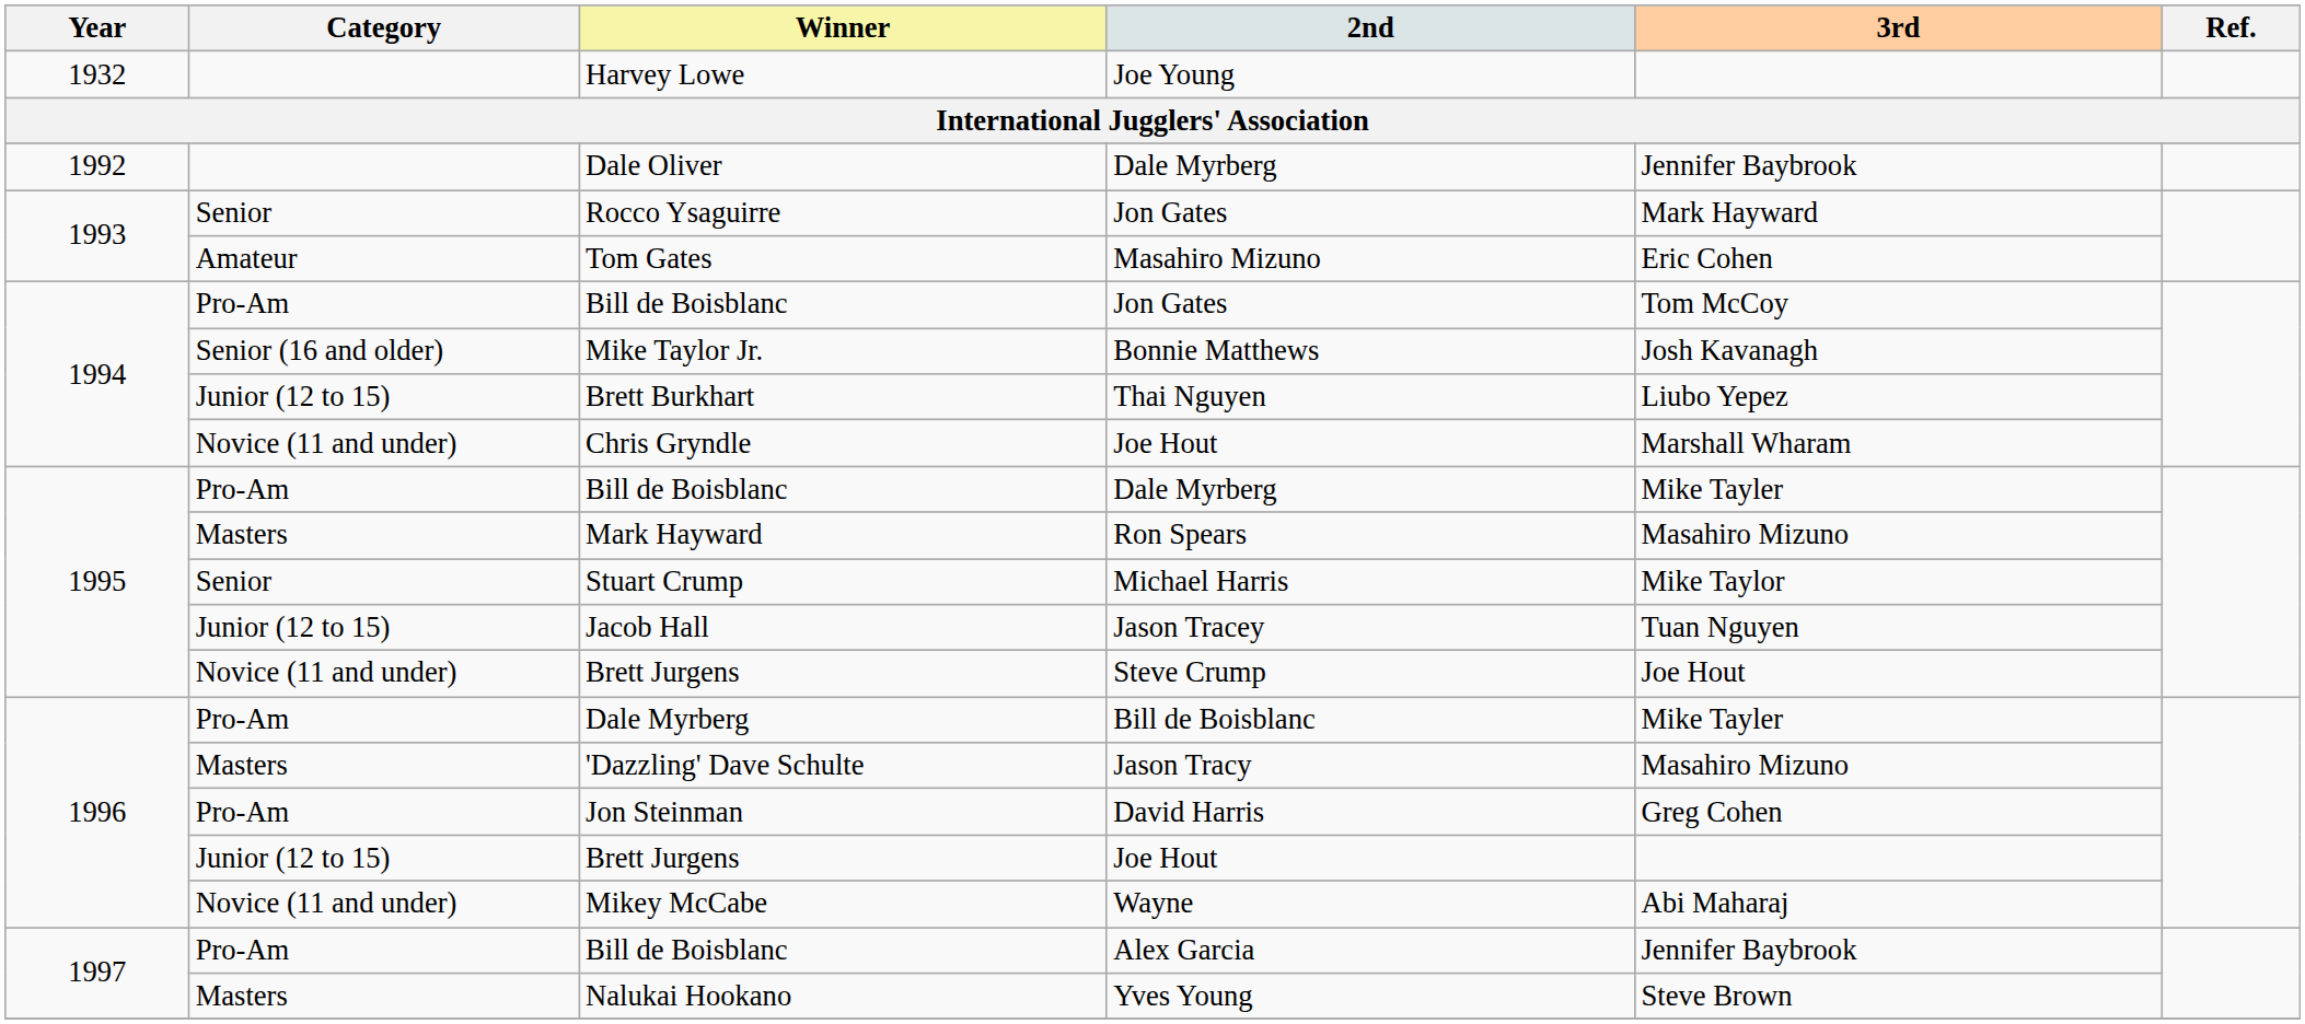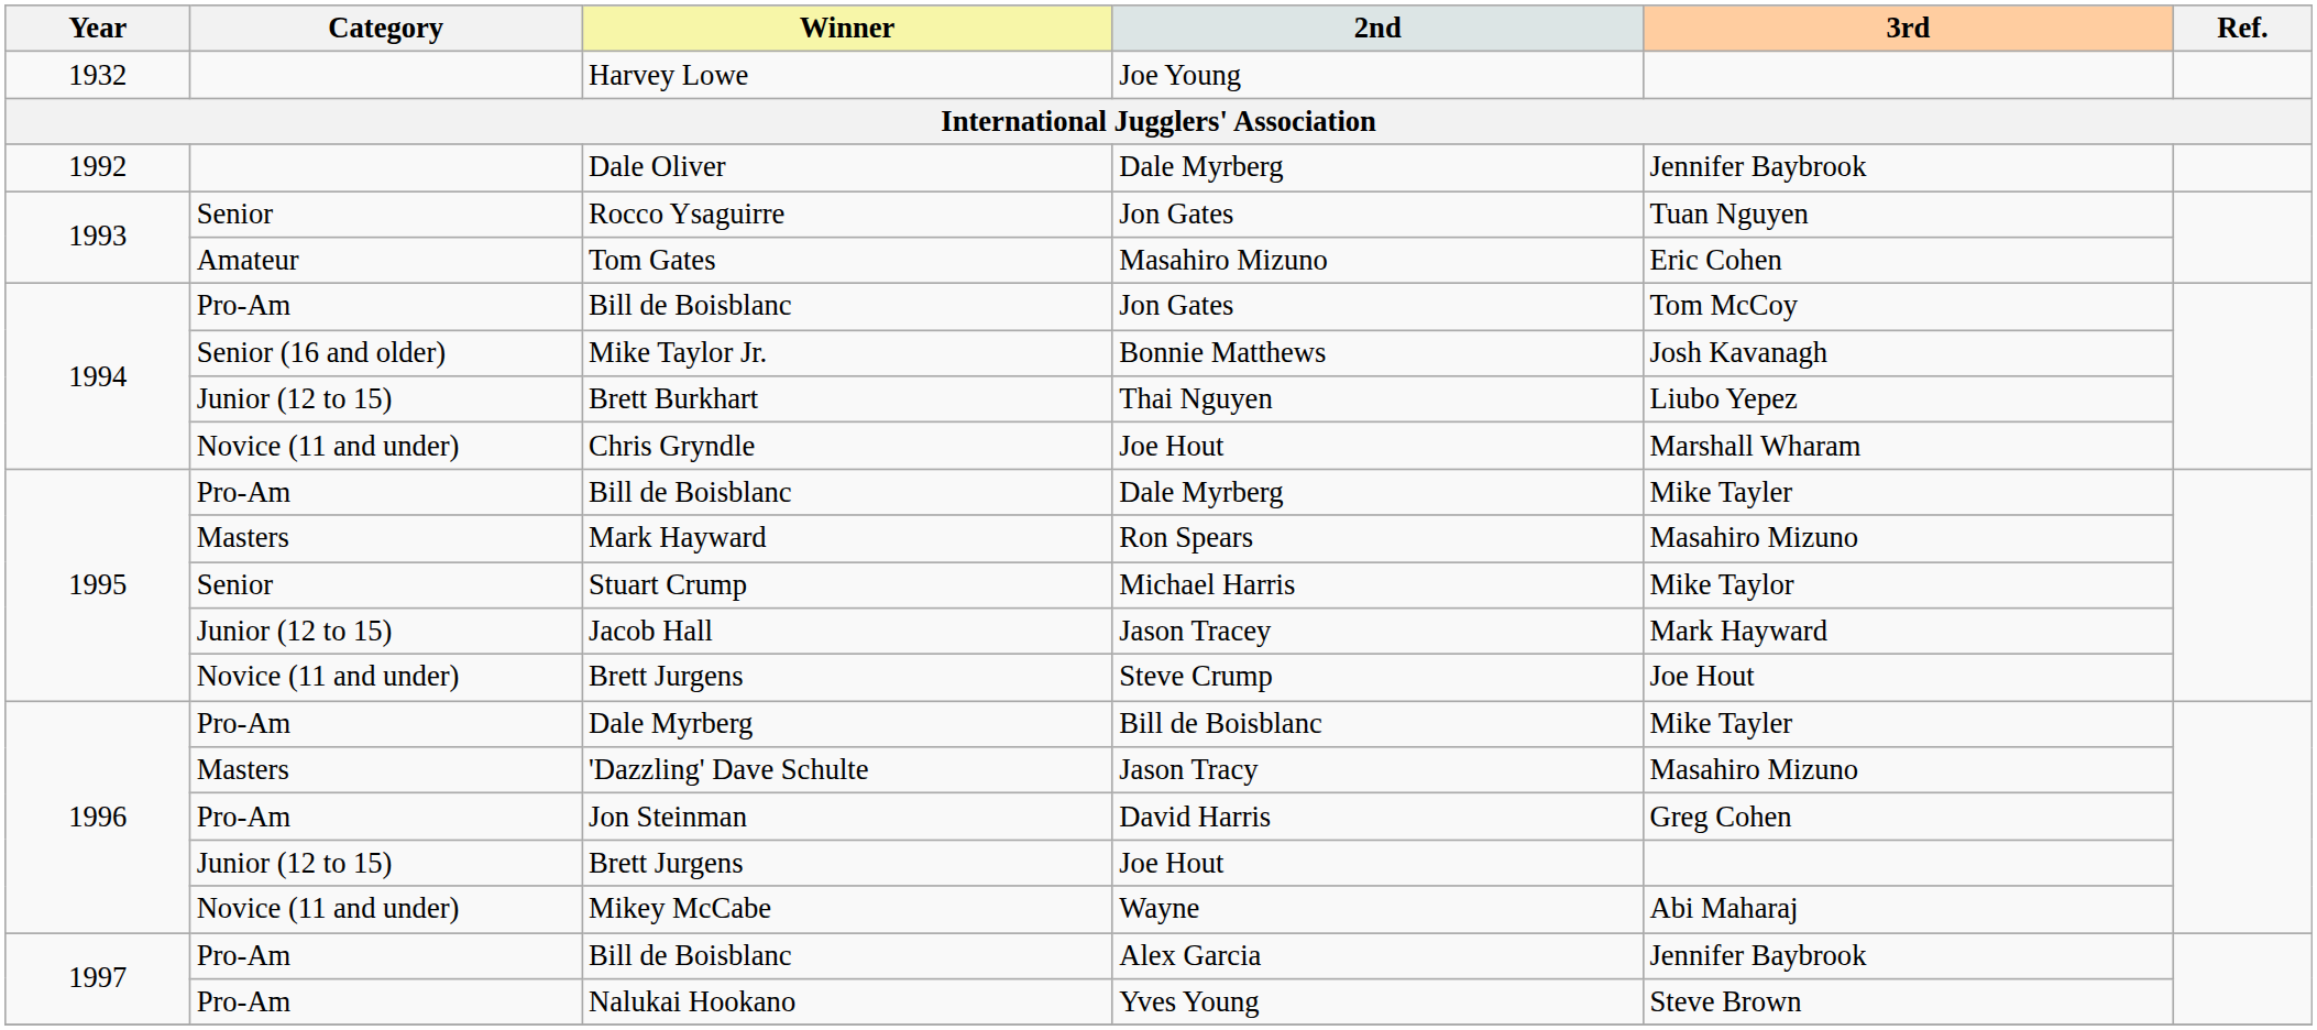Rocco Ysaguirre | 3rd: Mark Hayward -> Tuan Nguyen
Jacob Hall | 3rd: Tuan Nguyen -> Mark Hayward
Nalukai Hookano | Category: Masters -> Pro-Am
